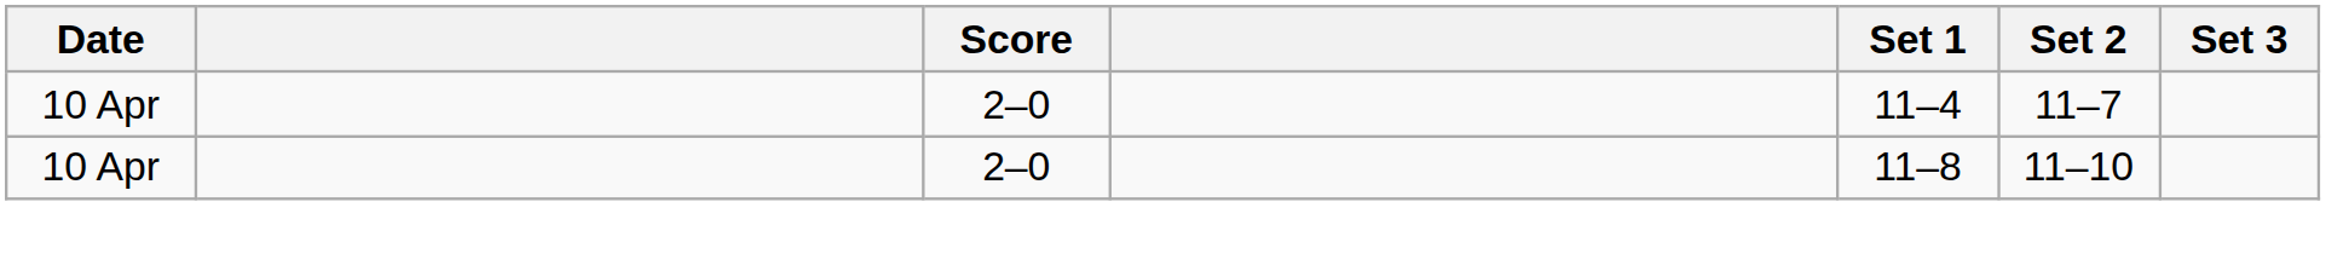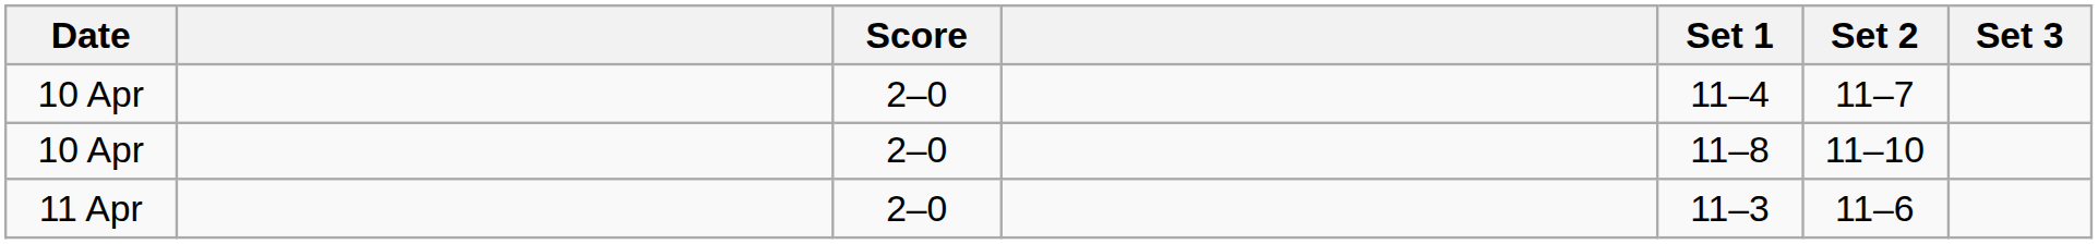+ row: 11 Apr | 2–0 | 11–3 | 11–6
